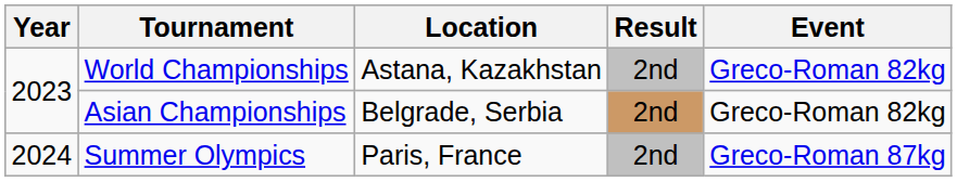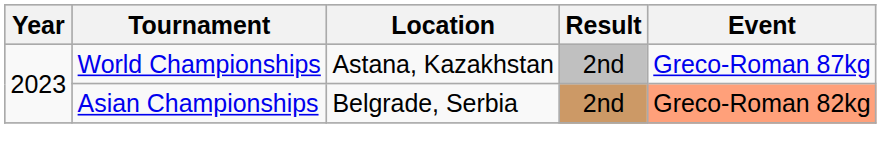World Championships | Event: Greco-Roman 82kg -> Greco-Roman 87kg
Asian Championships | Event: no background -> lightsalmon background
- row: 2024 | Summer Olympics | Paris, France | 2nd | Greco-Roman 87kg
